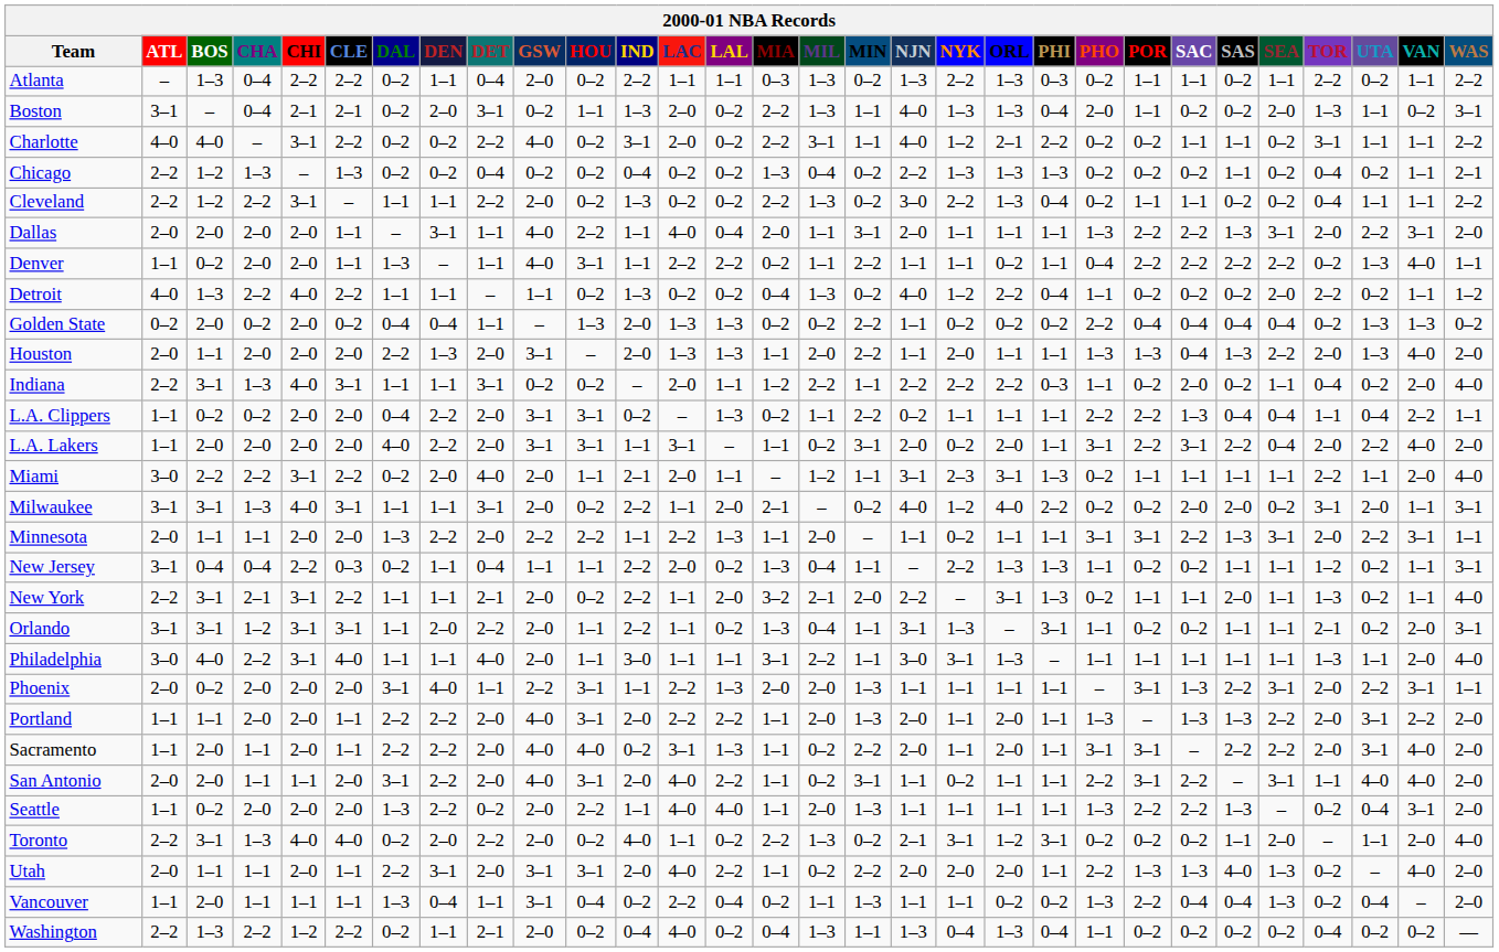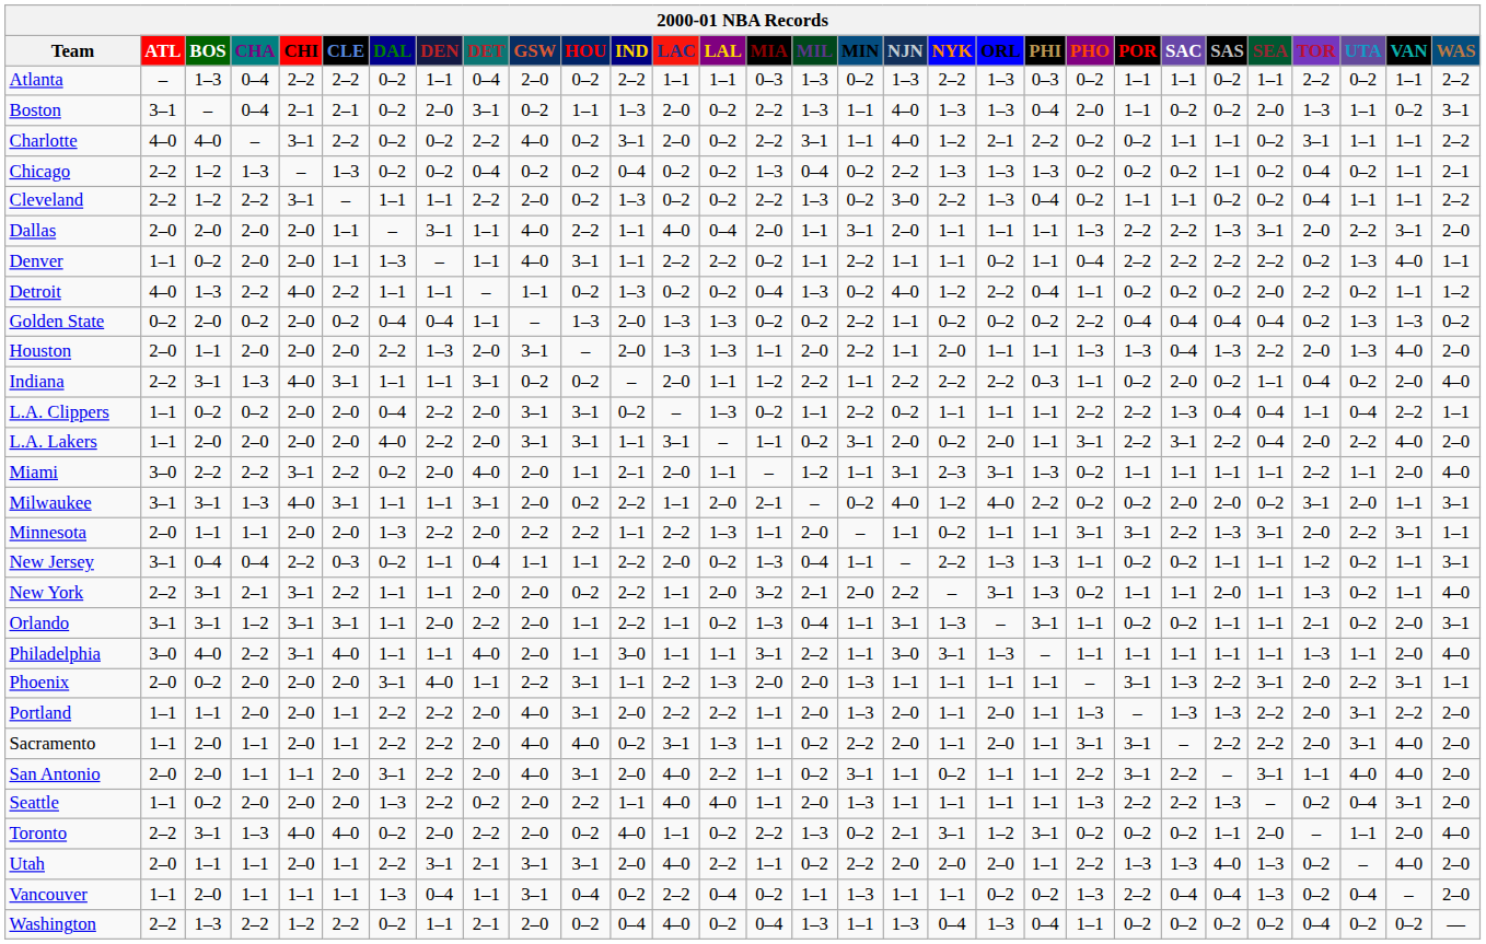New York | DET: 2–1 -> 2–0
Utah | DET: 2–0 -> 2–1
